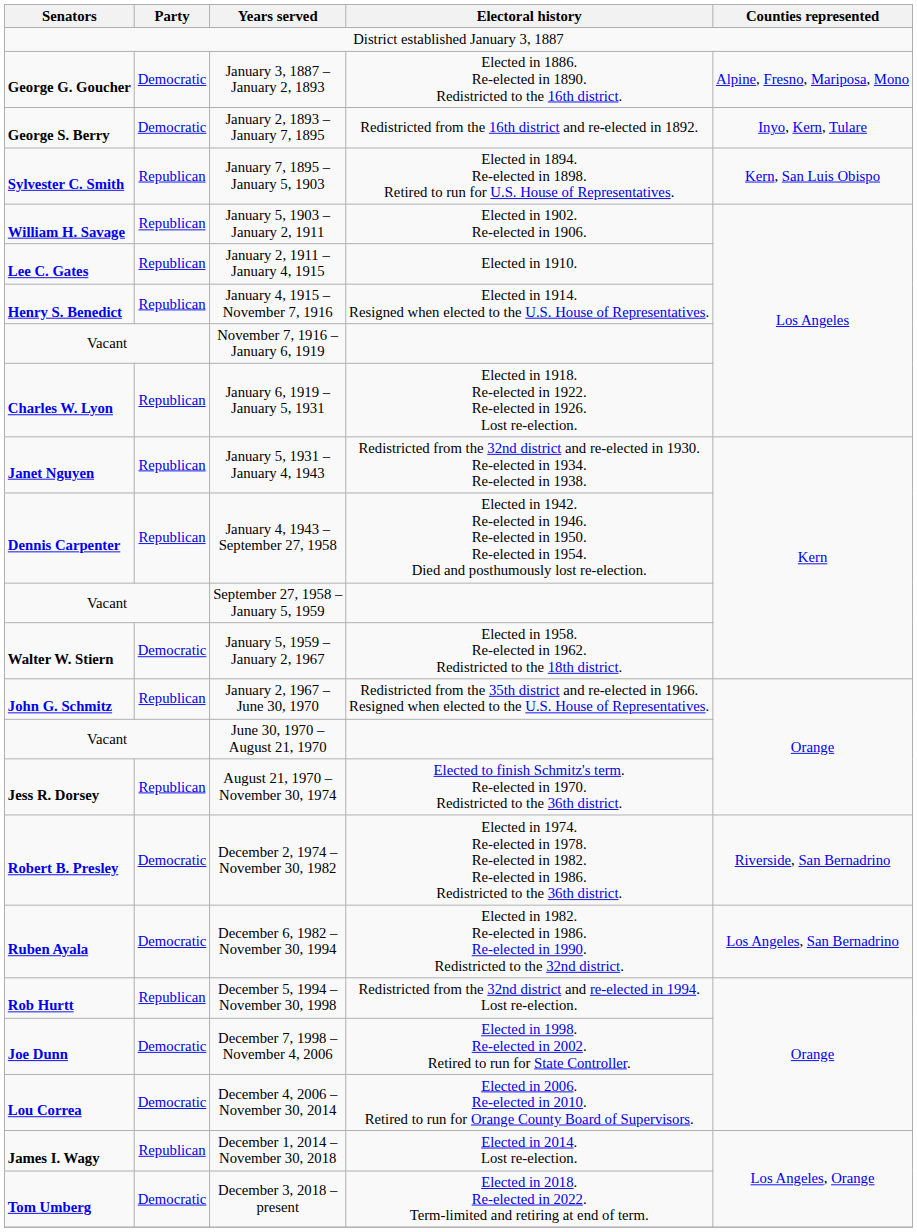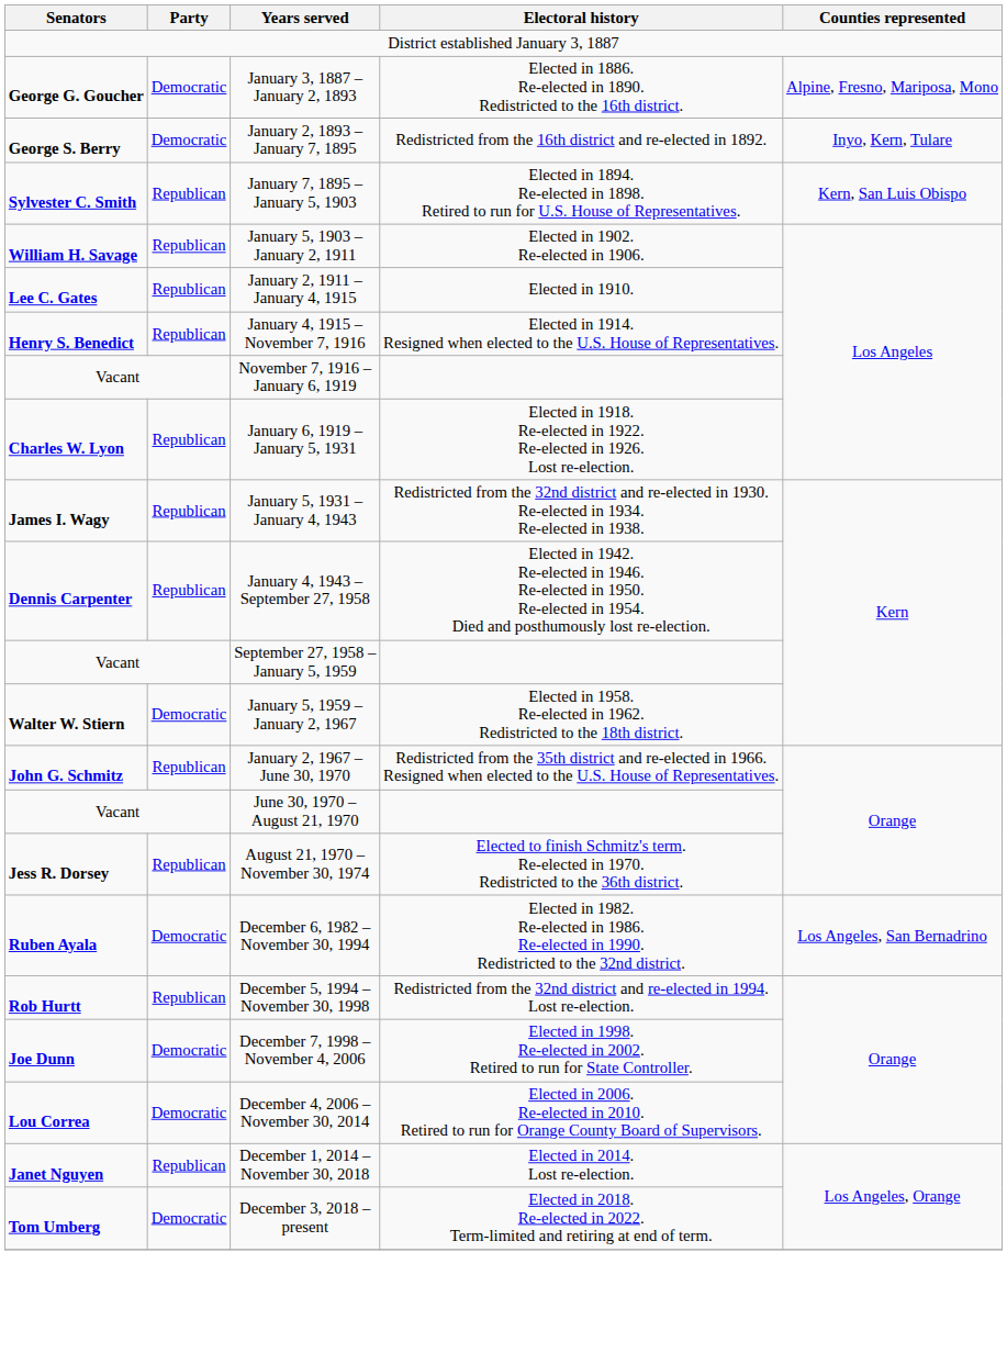January 5, 1931 – January 4, 1943 | Senators: Janet Nguyen -> James I. Wagy
- row: Robert B. Presley | Democratic | December 2, 1974 – November 30, 1982 | Elected in 1974. Re-elected in 1978. Re-elected in 1982. Re-elected in 1986. Redistricted to the 36th district. | Riverside, San Bernadrino
December 1, 2014 – November 30, 2018 | Senators: James I. Wagy -> Janet Nguyen
